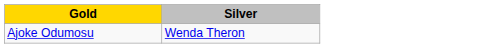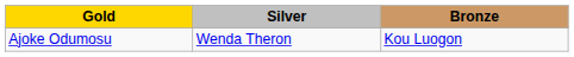+ column: Bronze | Kou Luogon
